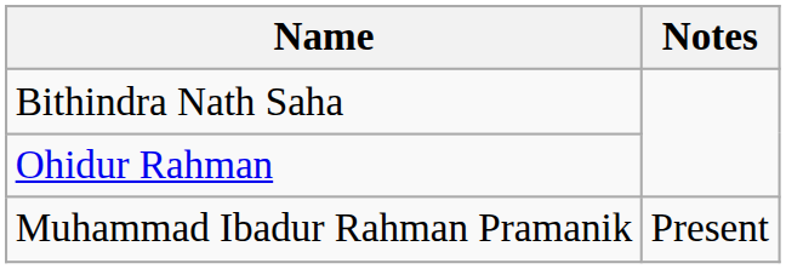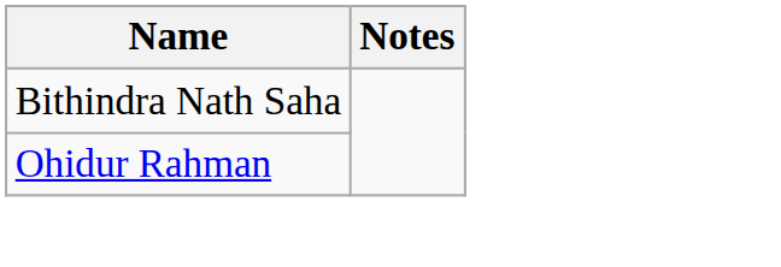- row: Muhammad Ibadur Rahman Pramanik | Present
